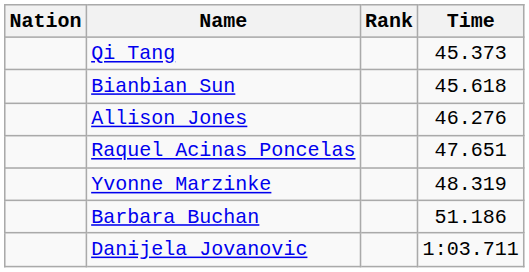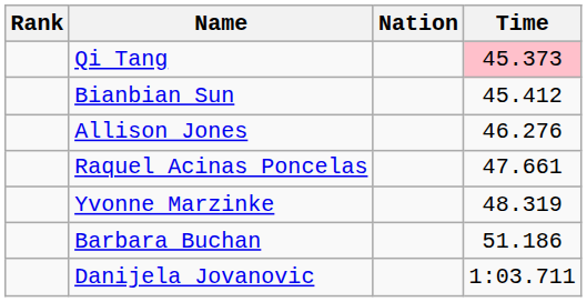columns swapped: Rank <-> Nation
Qi Tang | Time: no background -> pink background
Bianbian Sun | Time: 45.618 -> 45.412
Raquel Acinas Poncelas | Time: 47.651 -> 47.661
